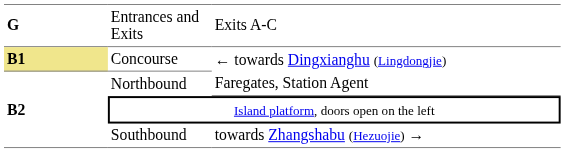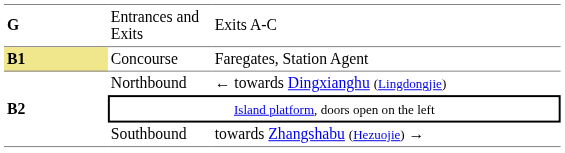Concourse | column 3: ← towards Dingxianghu (Lingdongjie) -> Faregates, Station Agent
Northbound | column 3: Faregates, Station Agent -> ← towards Dingxianghu (Lingdongjie)
